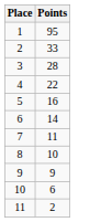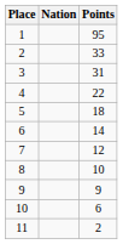+ column: Nation
3 | Points: 28 -> 31
5 | Points: 16 -> 18
7 | Points: 11 -> 12
